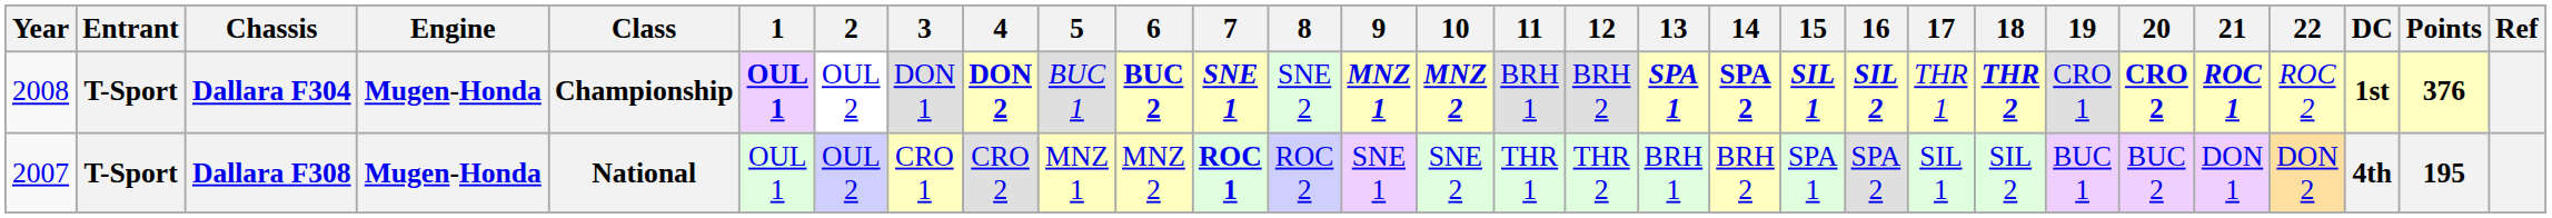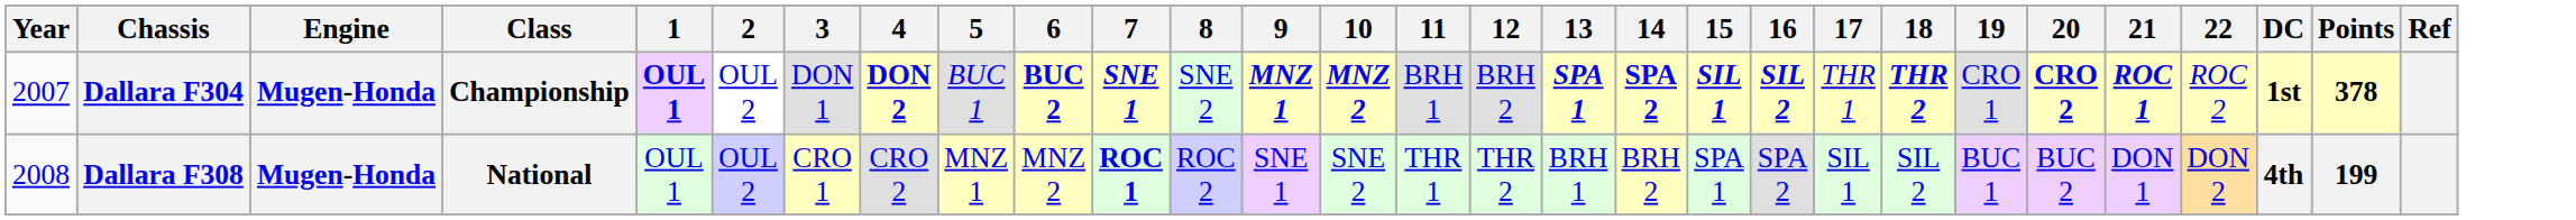- column: Entrant | T-Sport | T-Sport
Dallara F304 | Year: 2008 -> 2007
Dallara F304 | Points: 376 -> 378
Dallara F308 | Year: 2007 -> 2008
Dallara F308 | Points: 195 -> 199
